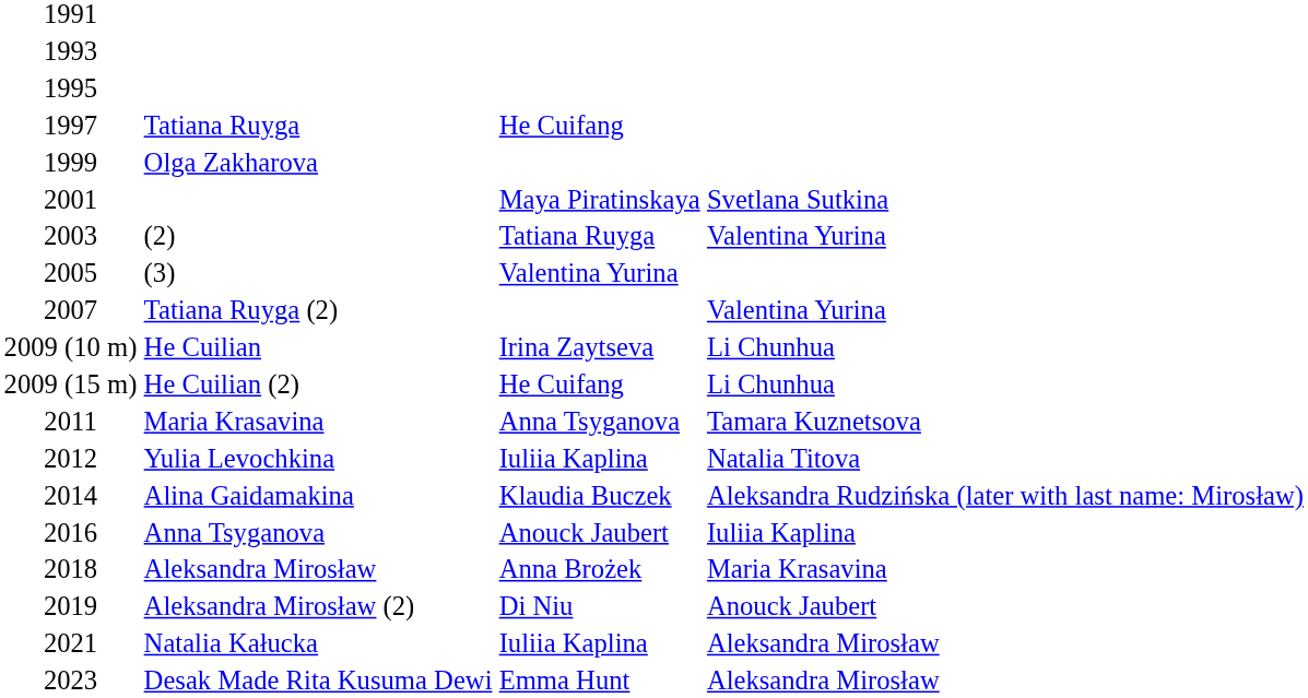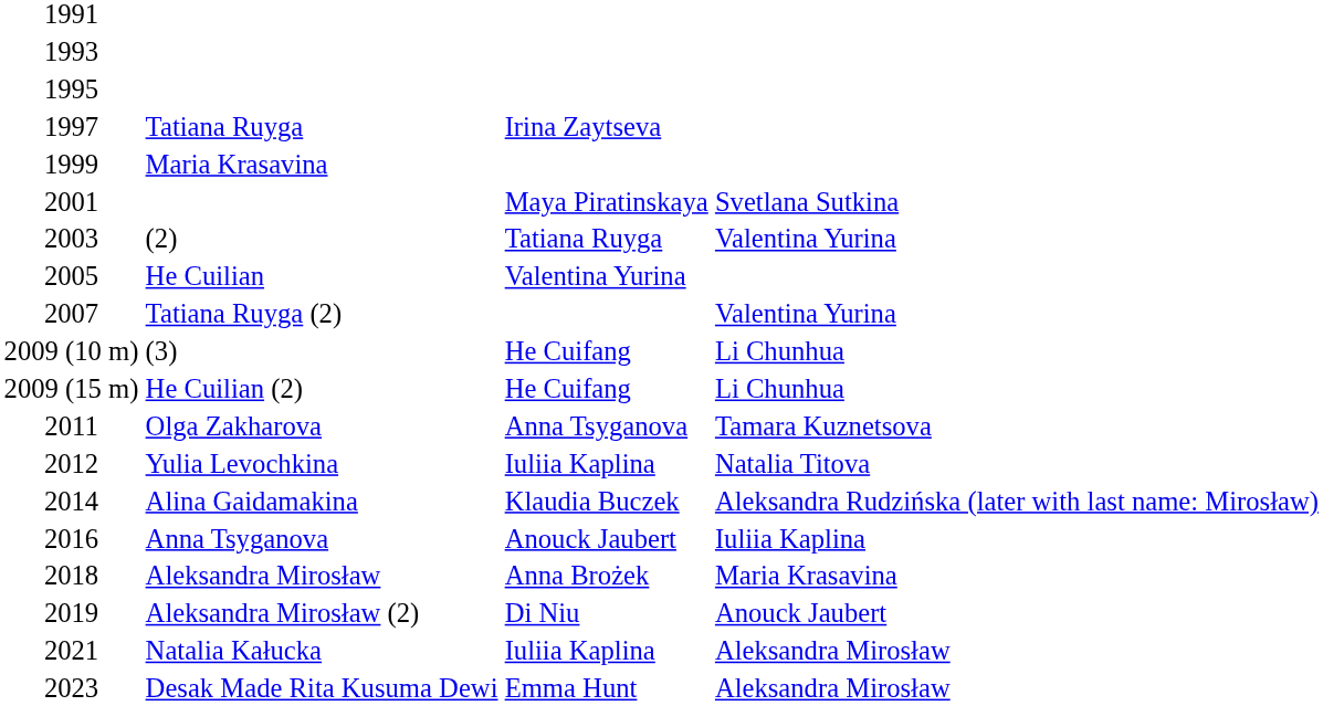1997 | column 3: He Cuifang -> Irina Zaytseva
1999 | column 2: Olga Zakharova -> Maria Krasavina
2005 | column 2: (3) -> He Cuilian
2009 (10 m) | column 2: He Cuilian -> (3)
2009 (10 m) | column 3: Irina Zaytseva -> He Cuifang
2011 | column 2: Maria Krasavina -> Olga Zakharova
